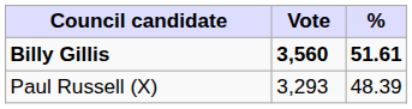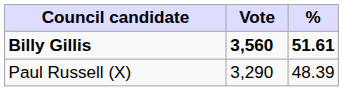Paul Russell (X) | Vote: 3,293 -> 3,290
